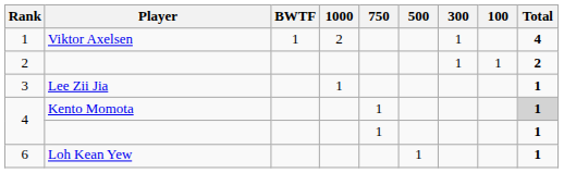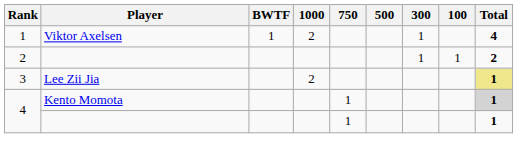3 | 1000: 1 -> 2
3 | Total: no background -> khaki background
- row: 6 | Loh Kean Yew | 1 | 1
